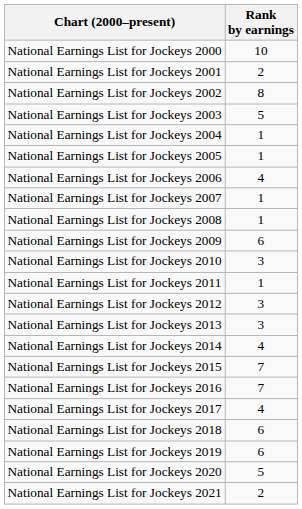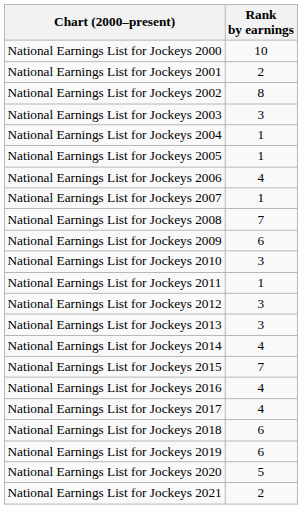National Earnings List for Jockeys 2003 | Rank by earnings: 5 -> 3
National Earnings List for Jockeys 2008 | Rank by earnings: 1 -> 7
National Earnings List for Jockeys 2016 | Rank by earnings: 7 -> 4
